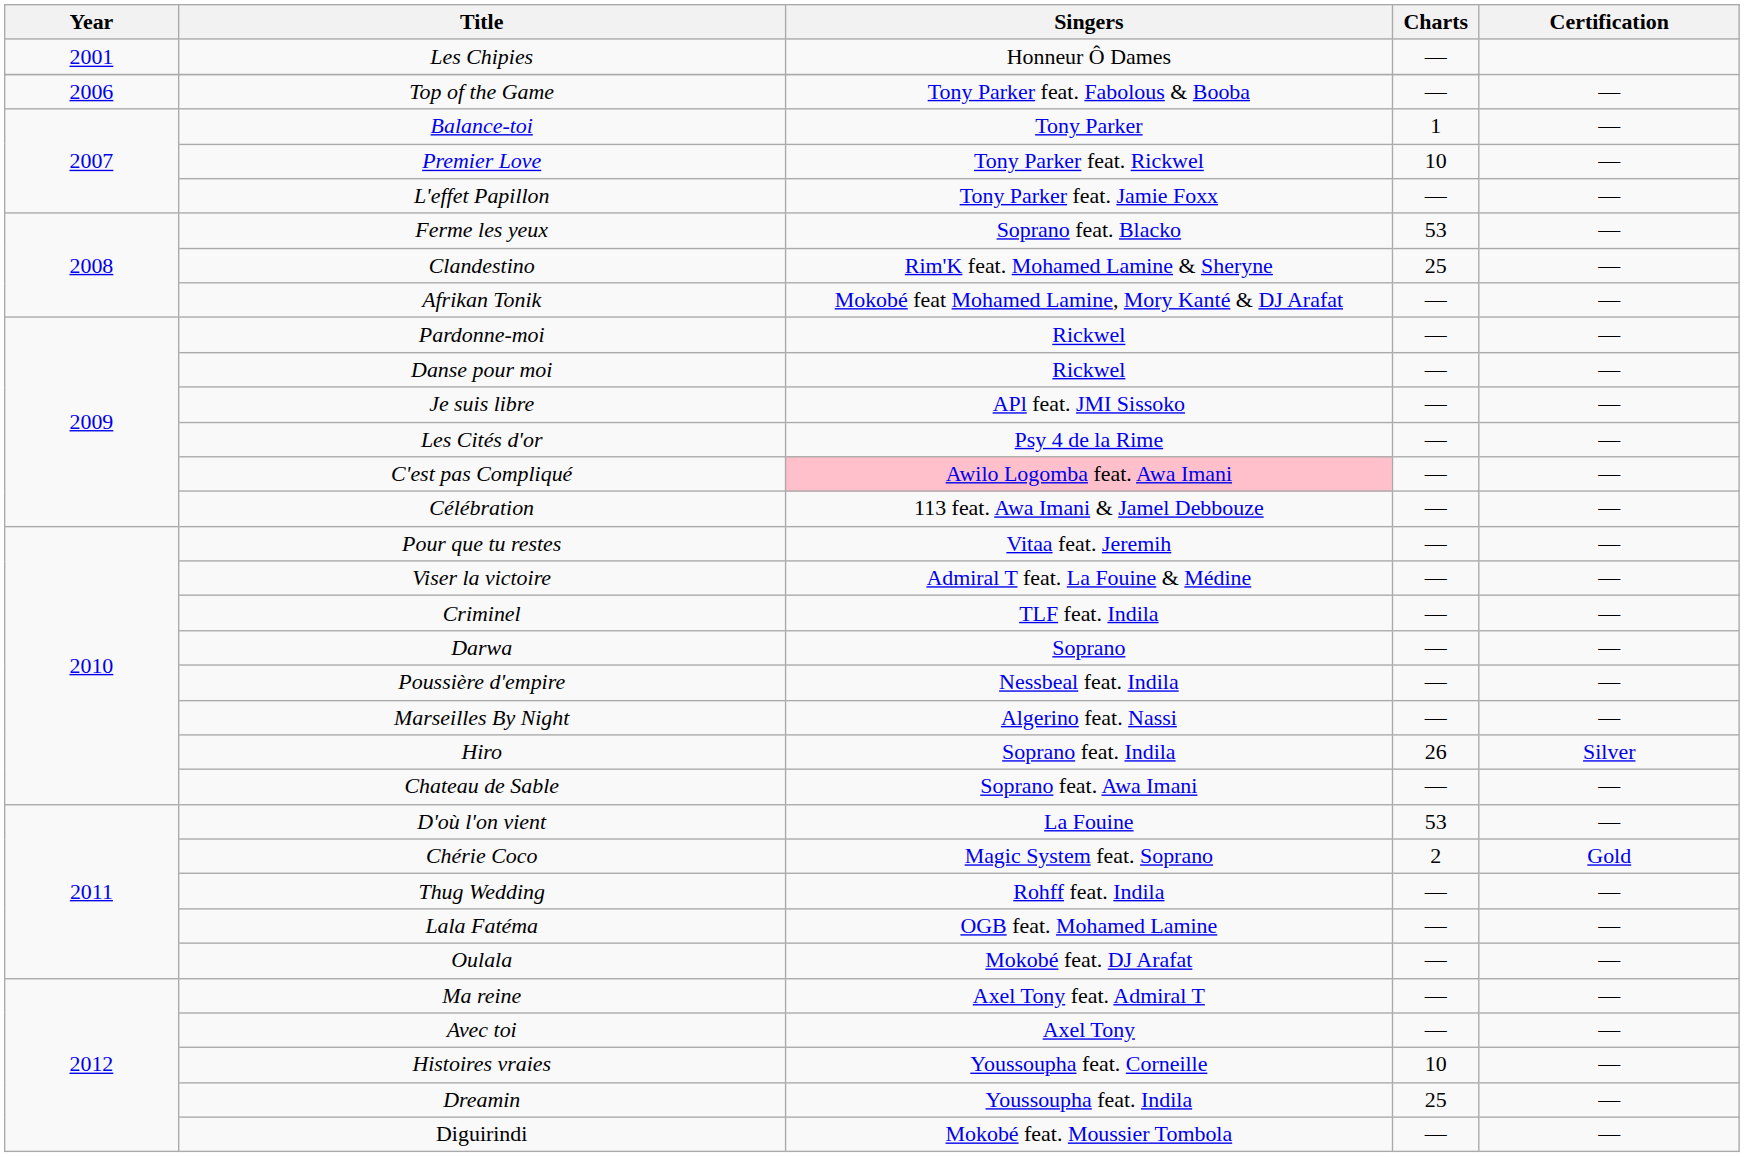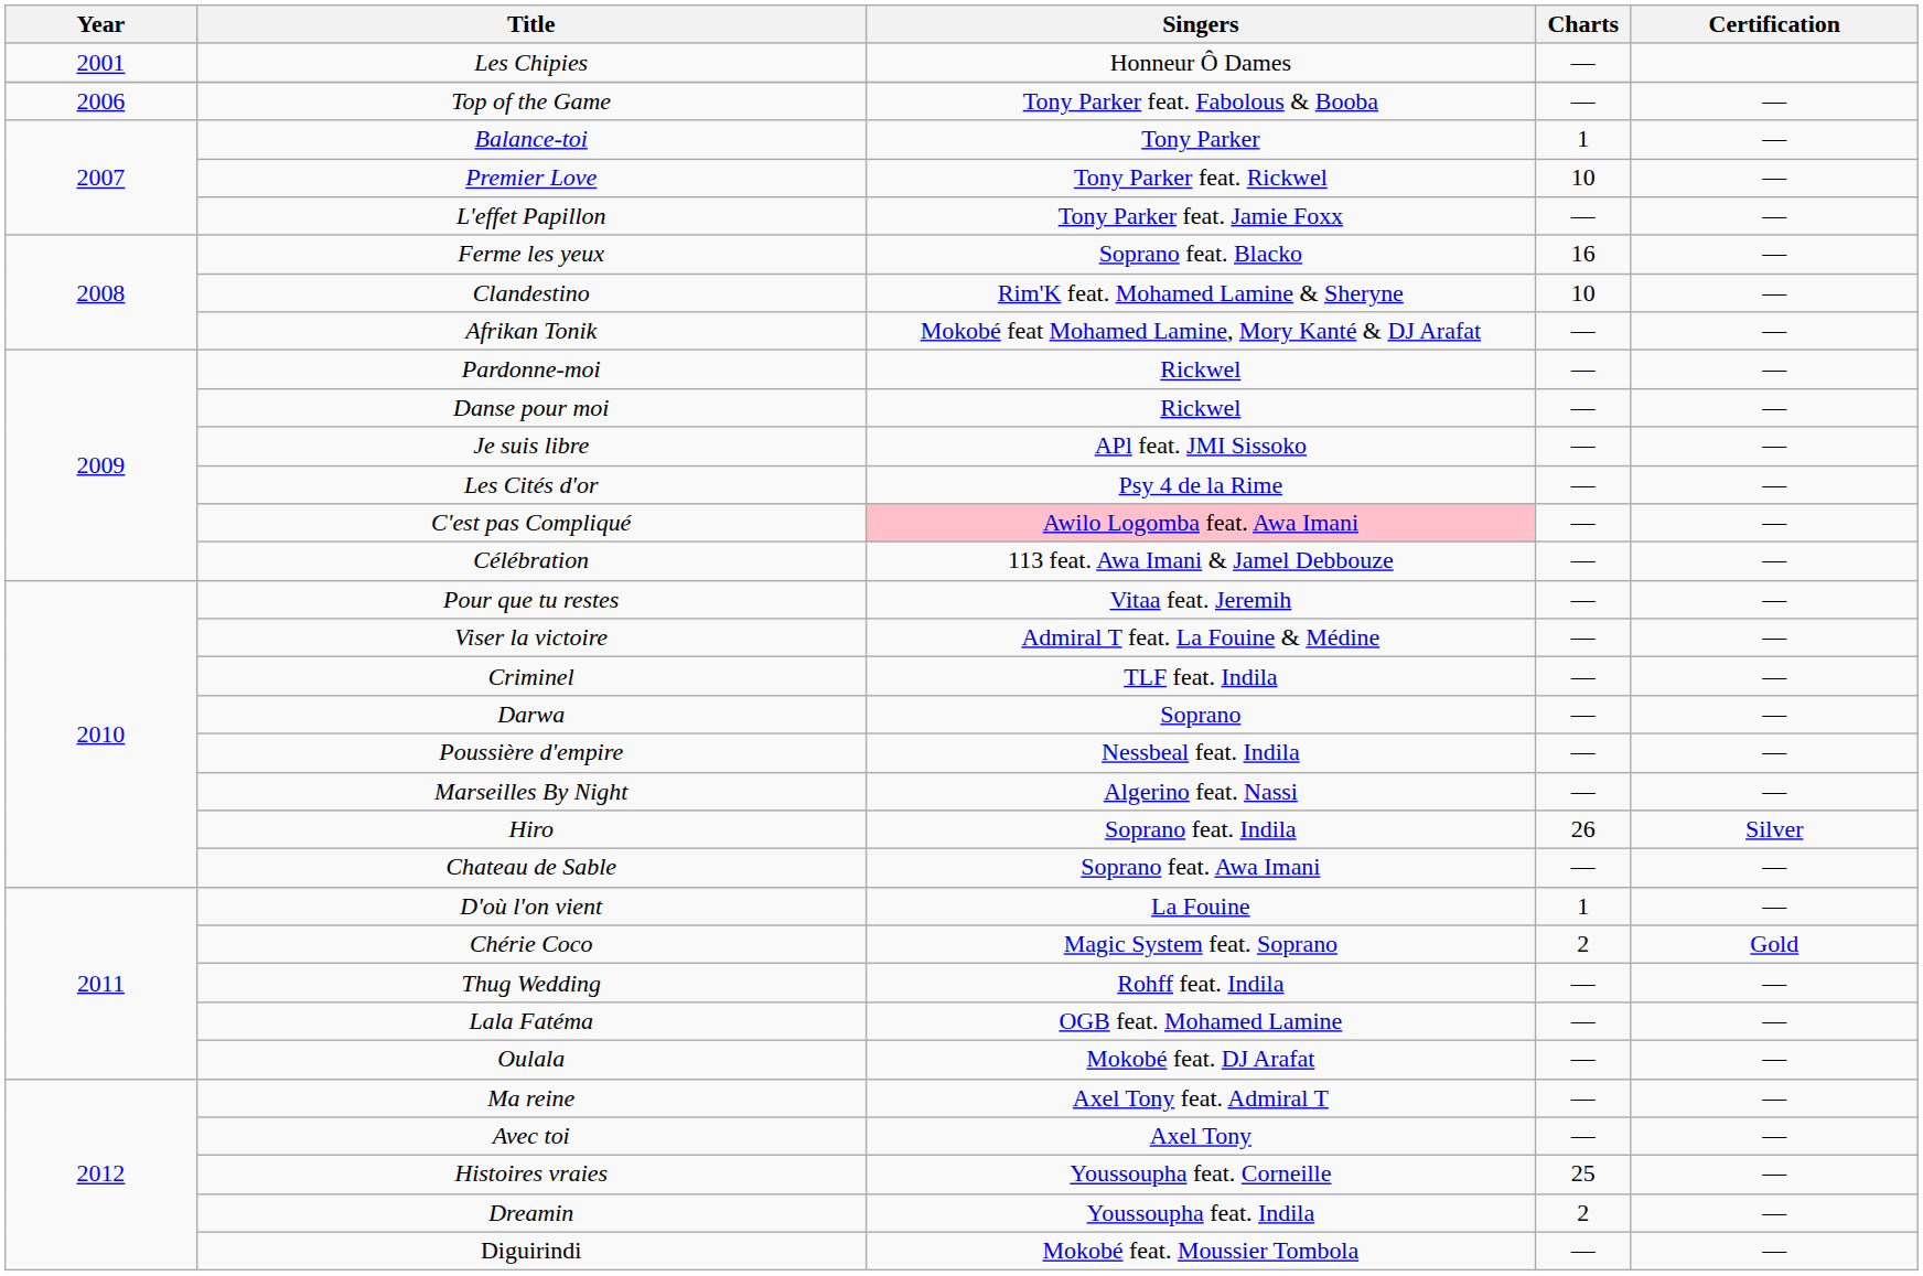Ferme les yeux | Charts: 53 -> 16
Clandestino | Charts: 25 -> 10
D'où l'on vient | Charts: 53 -> 1
Histoires vraies | Charts: 10 -> 25
Dreamin | Charts: 25 -> 2
